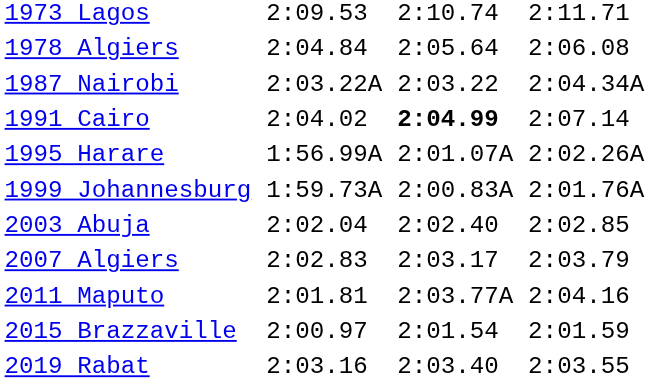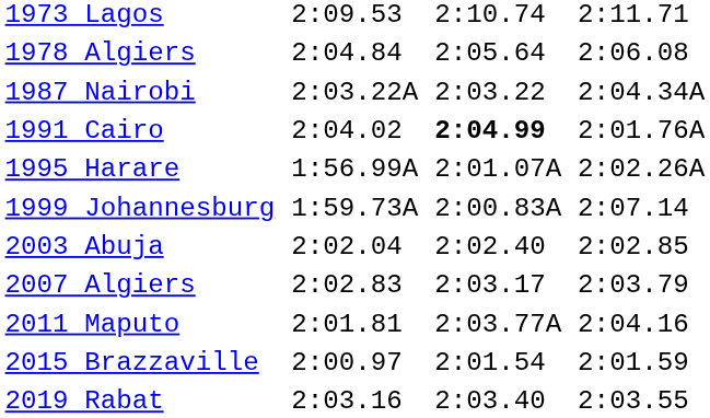1991 Cairo | column 7: 2:07.14 -> 2:01.76A
1999 Johannesburg | column 7: 2:01.76A -> 2:07.14
